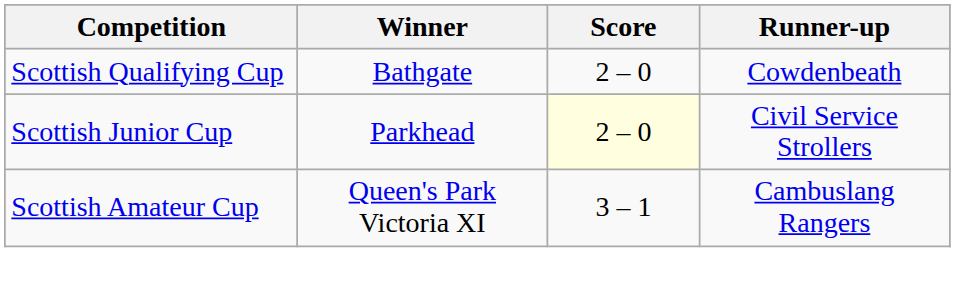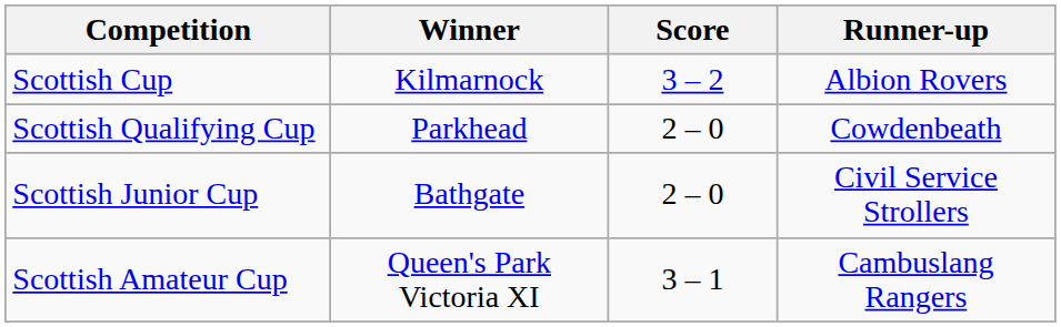+ row: Scottish Cup | Kilmarnock | 3 – 2 | Albion Rovers
Scottish Qualifying Cup | Winner: Bathgate -> Parkhead
Scottish Junior Cup | Winner: Parkhead -> Bathgate
Scottish Junior Cup | Score: lightyellow background -> no background
